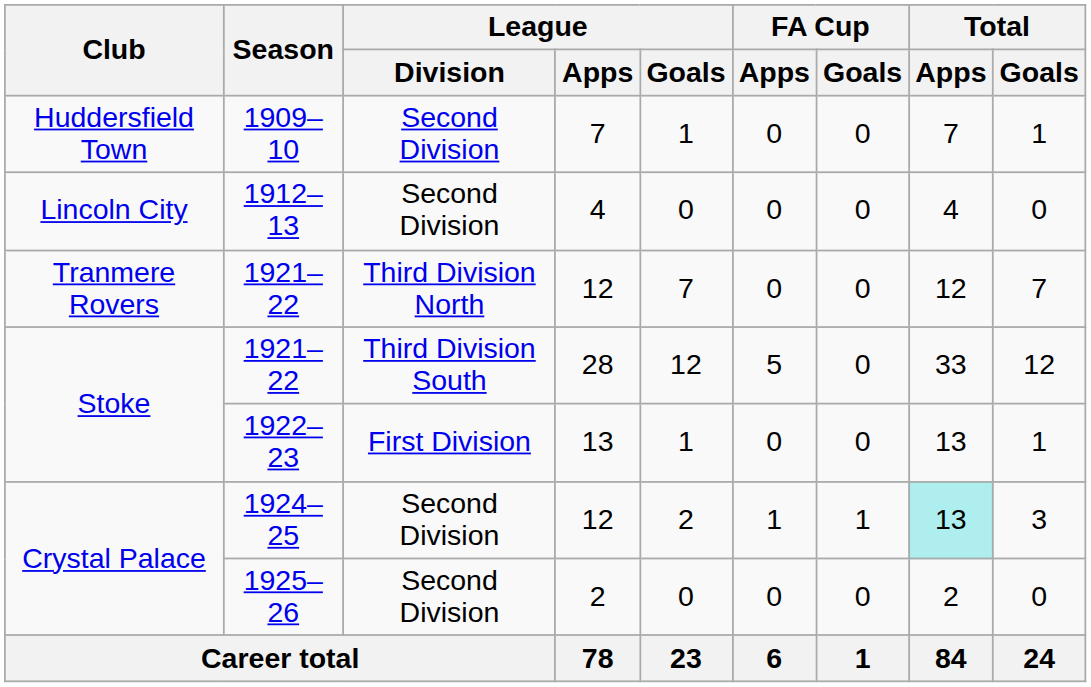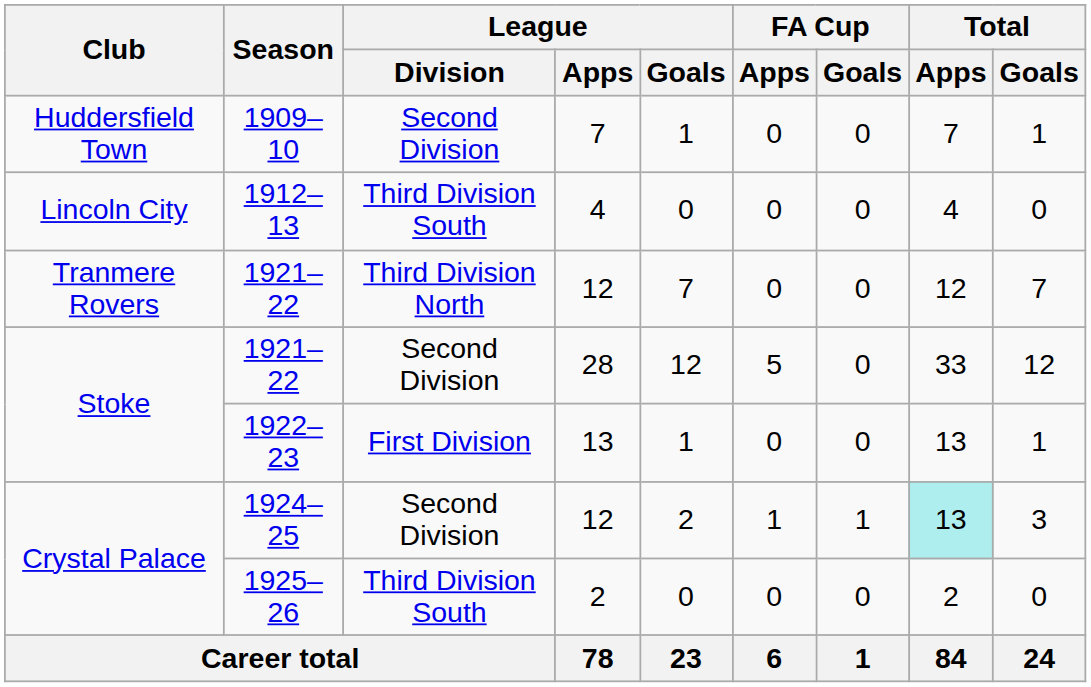1912–13 | League / Division: Second Division -> Third Division South
1921–22 / 28 | League / Division: Third Division South -> Second Division
1925–26 | League / Division: Second Division -> Third Division South
